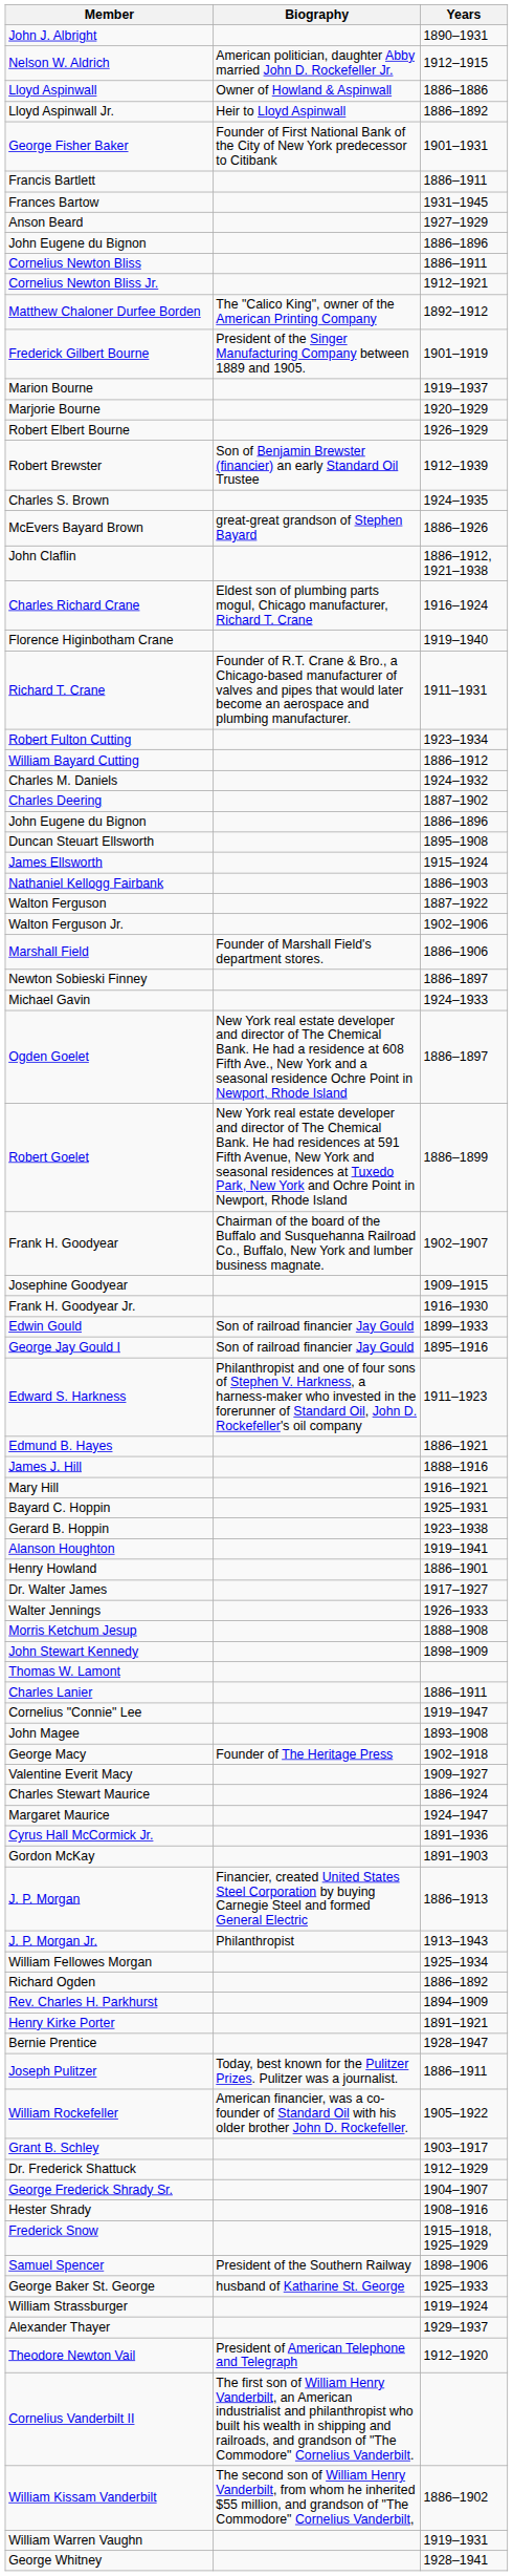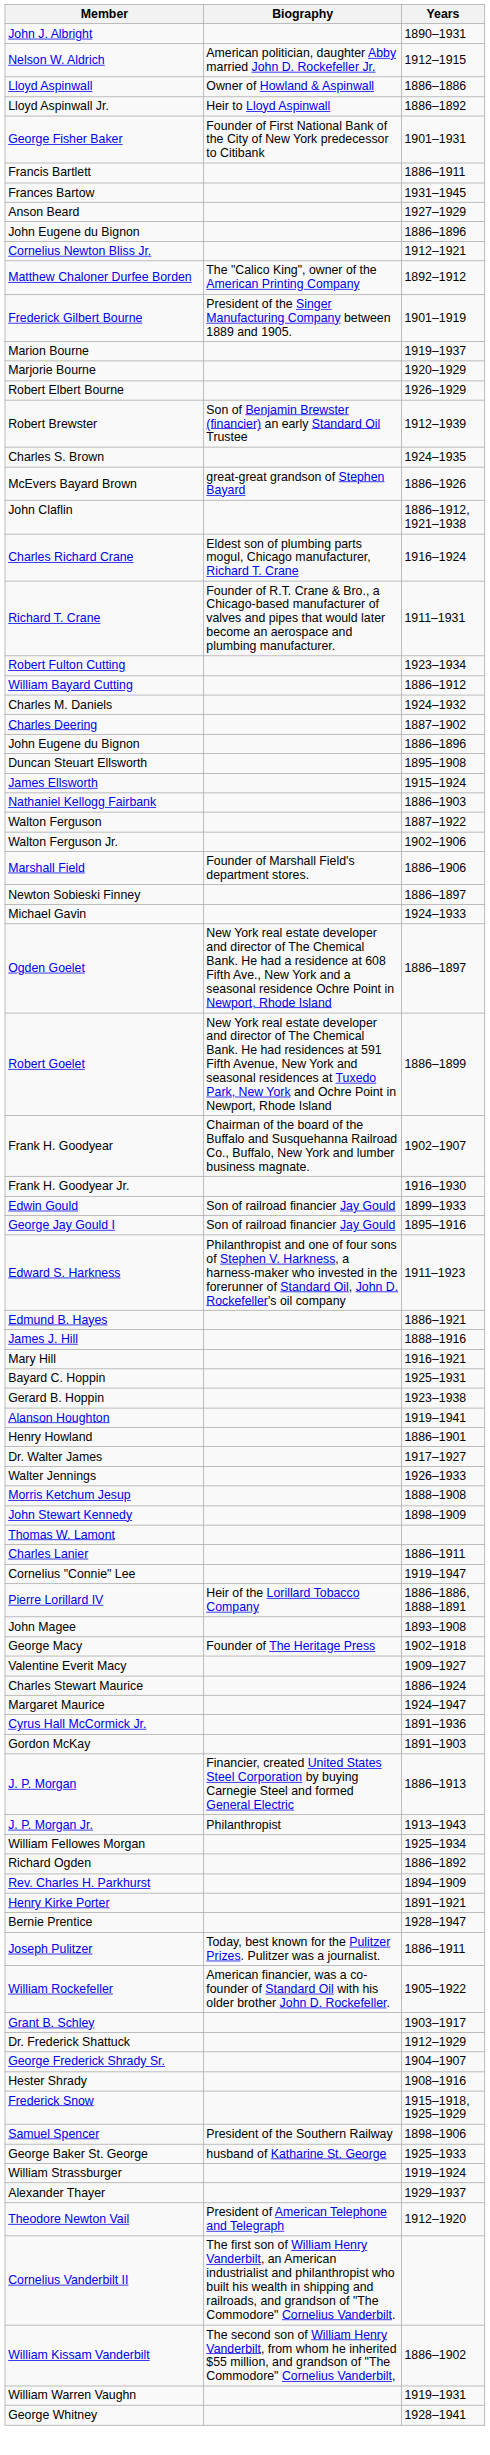- row: Cornelius Newton Bliss | 1886–1911
- row: Florence Higinbotham Crane | 1919–1940
- row: Josephine Goodyear | 1909–1915
+ row: Pierre Lorillard IV | Heir of the Lorillard Tobacco Company | 1886–1886, 1888–1891
